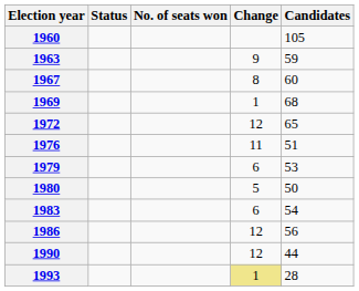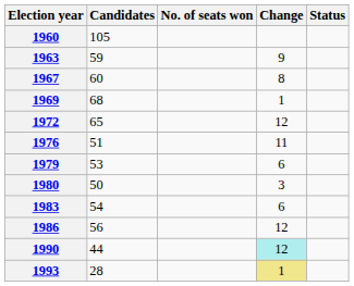columns swapped: Candidates <-> Status
1980 | Change: 5 -> 3
1990 | Change: no background -> paleturquoise background
